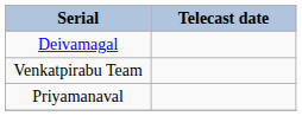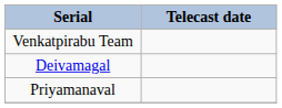rows swapped: Deivamagal <-> Venkatpirabu Team
